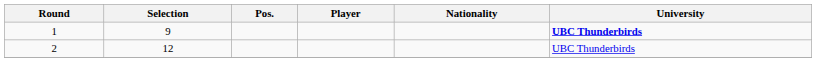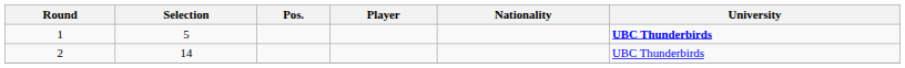1 | Selection: 9 -> 5
2 | Selection: 12 -> 14
